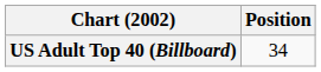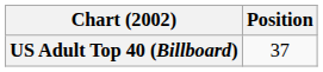US Adult Top 40 (Billboard) | Position: 34 -> 37
